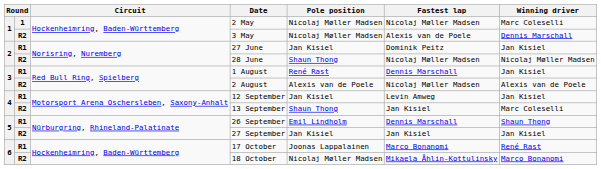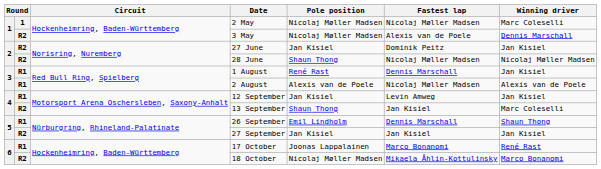27 June | column 2: R1 -> R2
2 August | column 2: R2 -> R1
